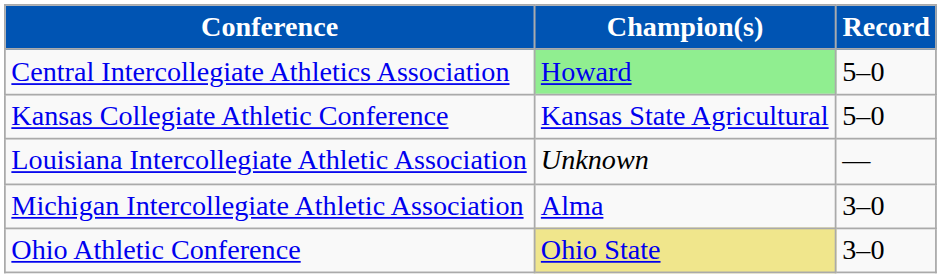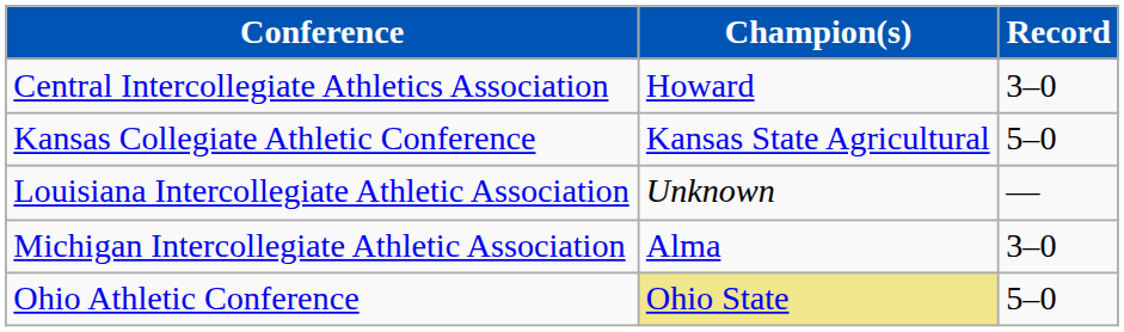Central Intercollegiate Athletics Association | Champion(s): lightgreen background -> no background
Central Intercollegiate Athletics Association | Record: 5–0 -> 3–0
Ohio Athletic Conference | Record: 3–0 -> 5–0
